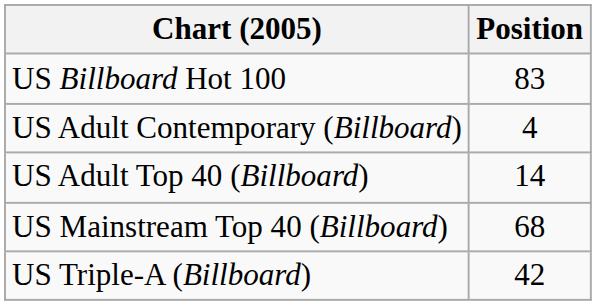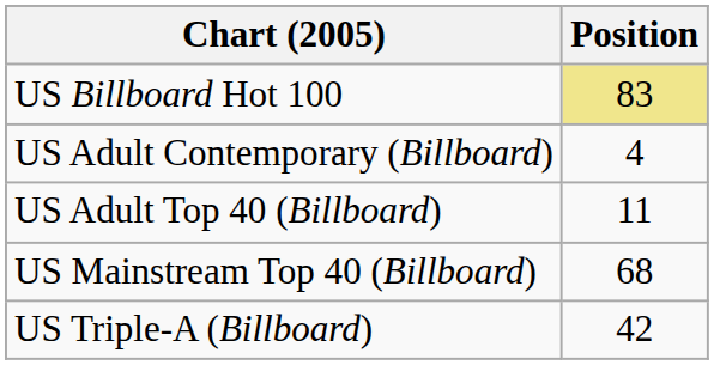US Billboard Hot 100 | Position: no background -> khaki background
US Adult Top 40 (Billboard) | Position: 14 -> 11
